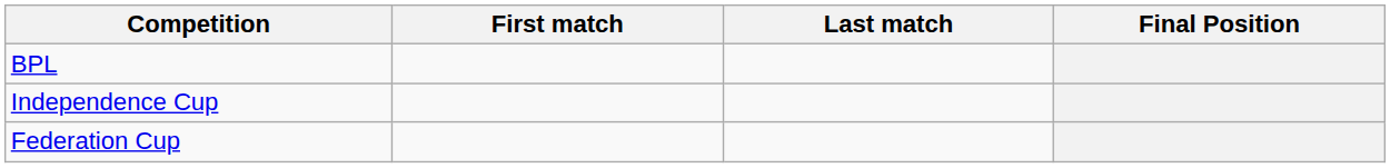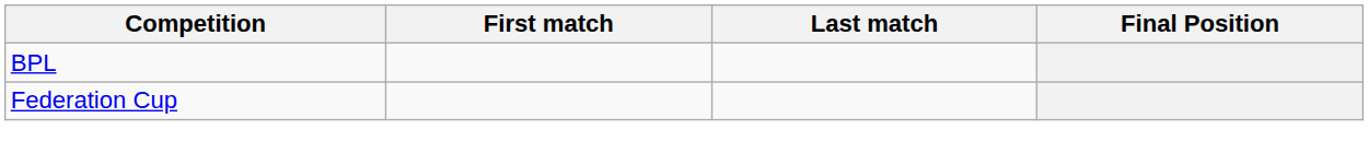- row: Independence Cup
